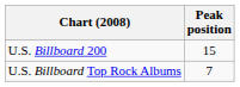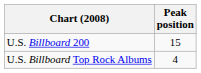U.S. Billboard Top Rock Albums | Peak position: 7 -> 4
